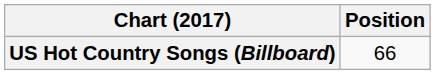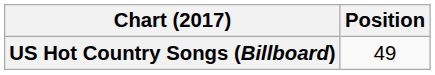US Hot Country Songs (Billboard) | Position: 66 -> 49
